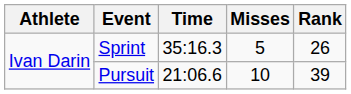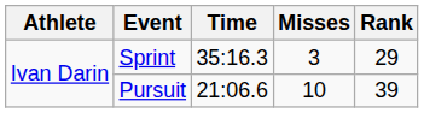Sprint | Misses: 5 -> 3
Sprint | Rank: 26 -> 29
